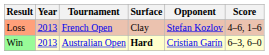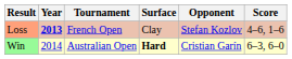Loss | Year: normal -> bold
Win | Year: 2013 -> 2014
